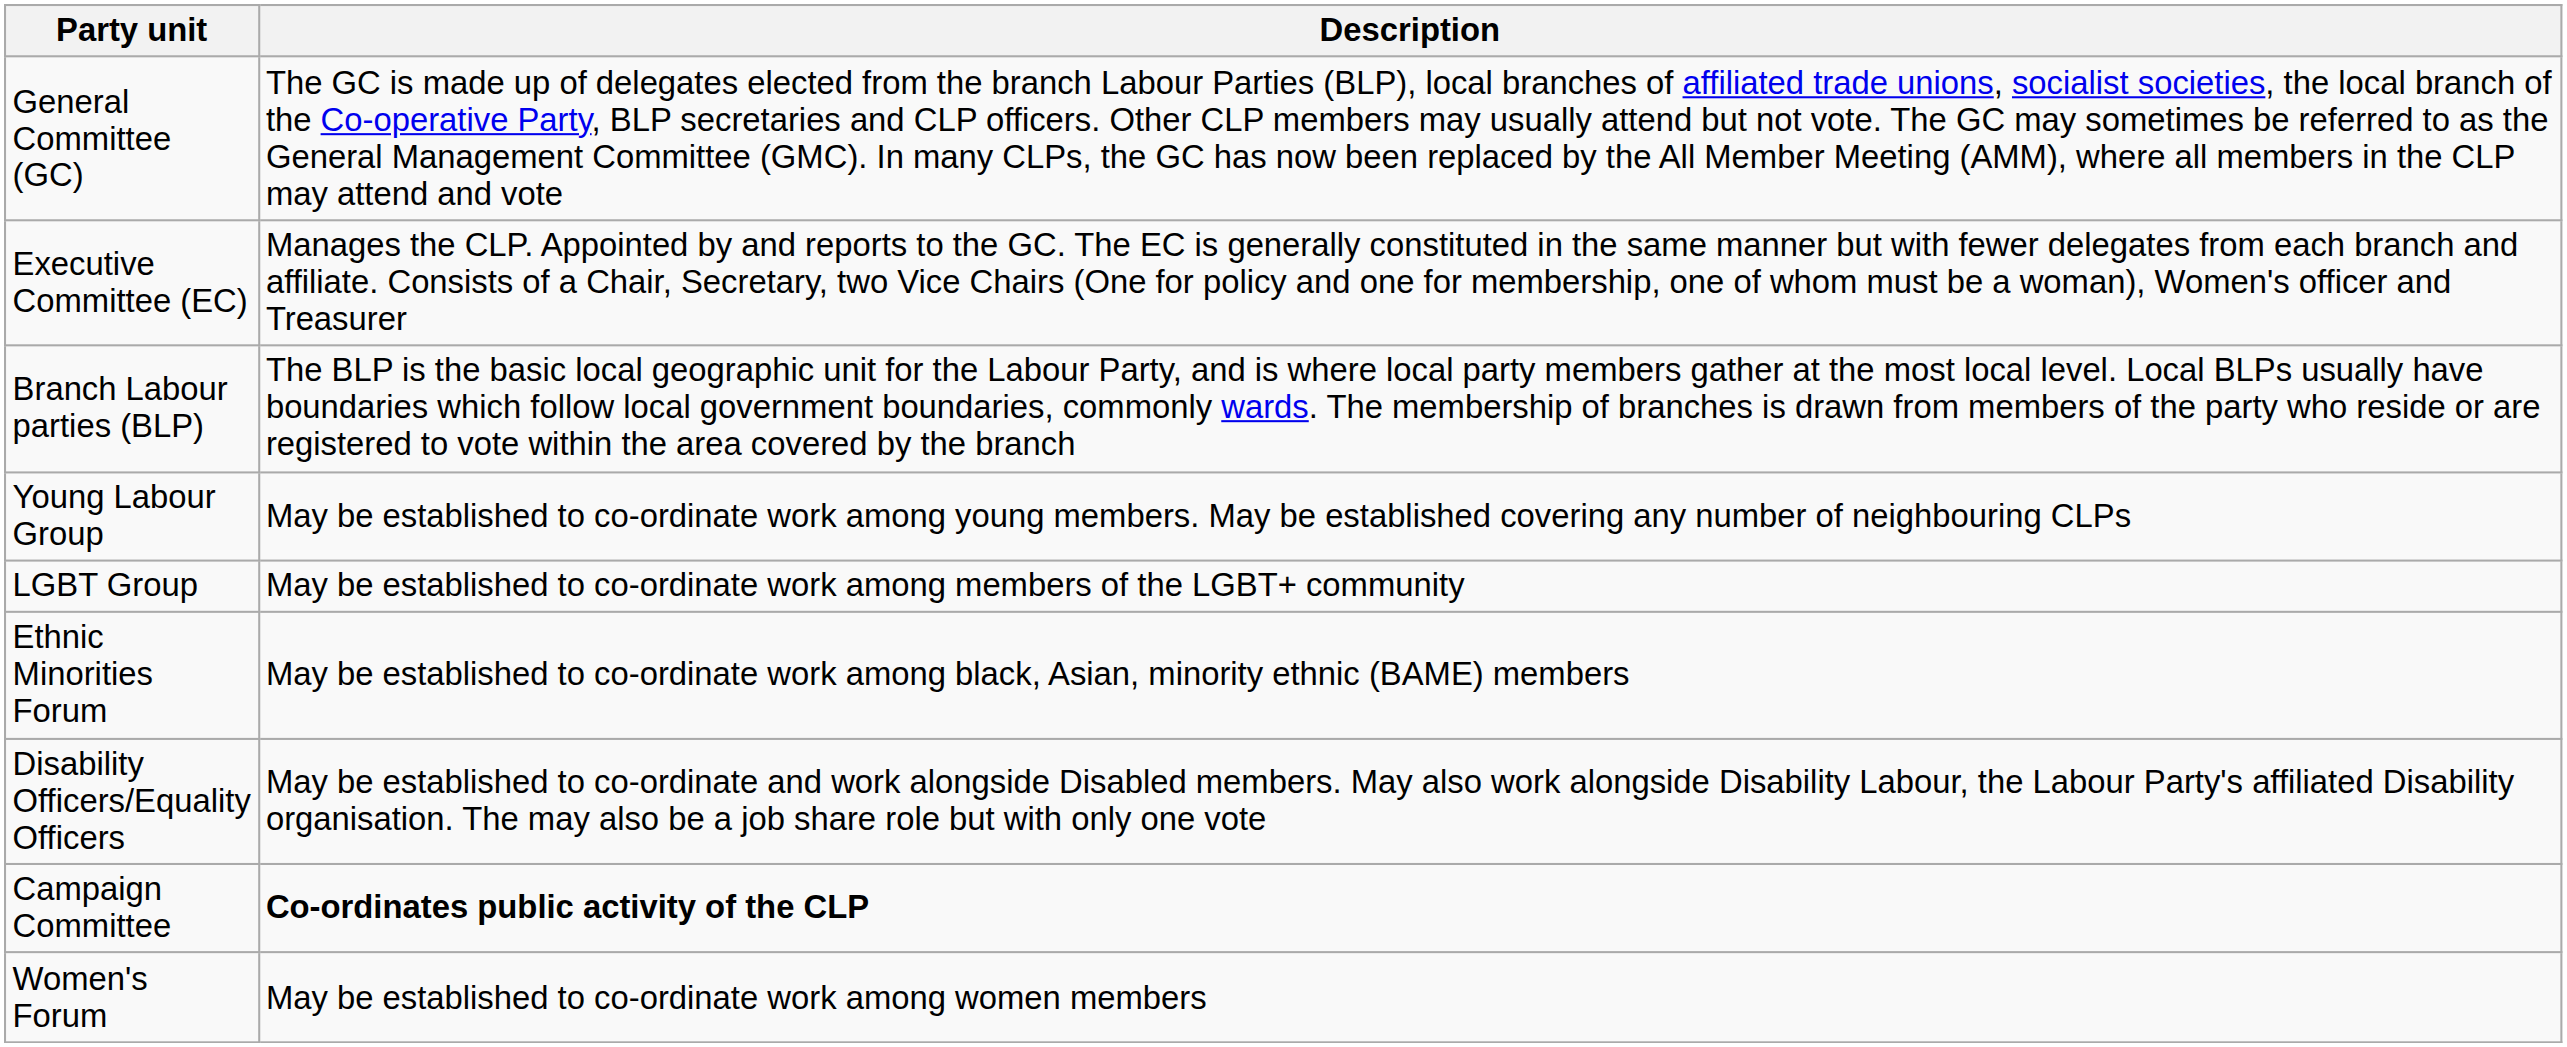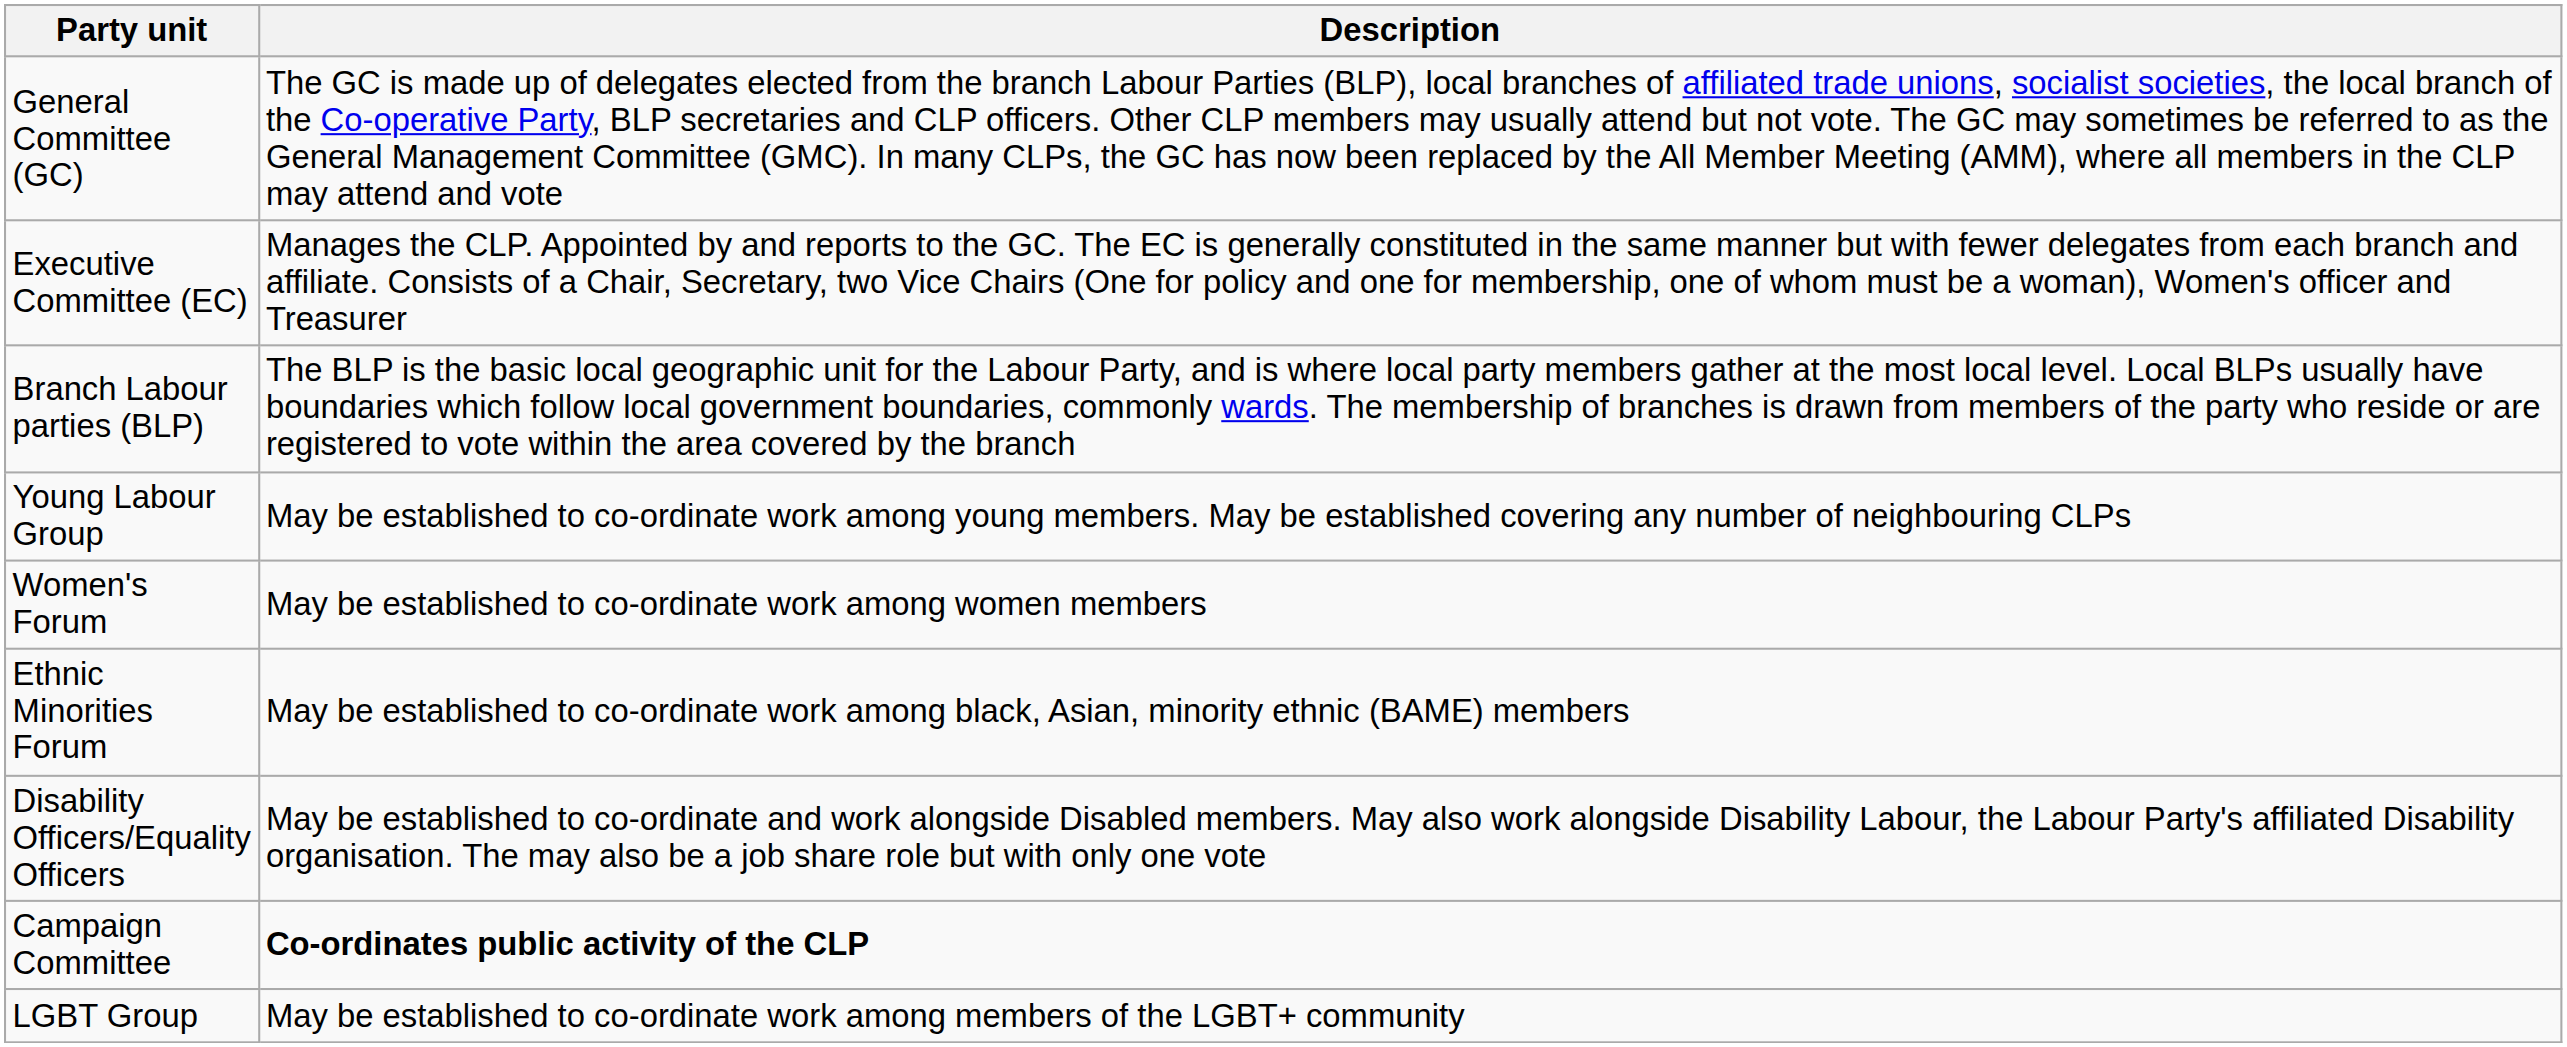rows swapped: LGBT Group <-> Women's Forum
